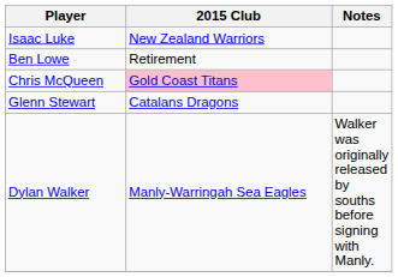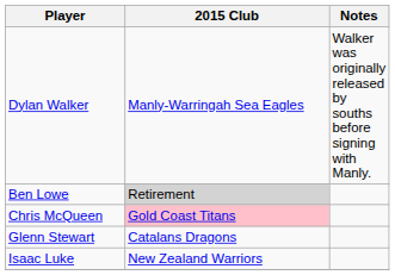rows swapped: Isaac Luke <-> Dylan Walker
Ben Lowe | 2015 Club: no background -> lightgrey background
